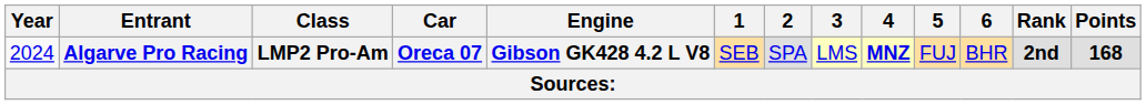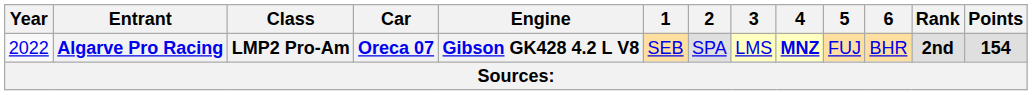Algarve Pro Racing | Year: 2024 -> 2022
Algarve Pro Racing | Points: 168 -> 154
